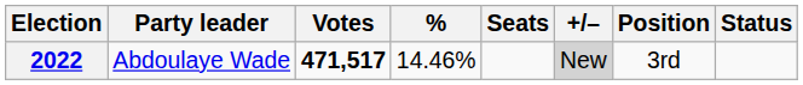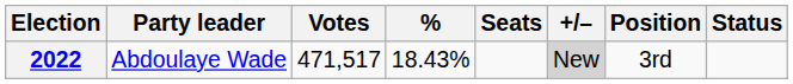2022 | Votes: bold -> normal
2022 | %: 14.46% -> 18.43%
